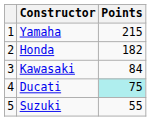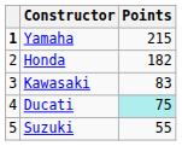Yamaha | column 1: normal -> bold
Kawasaki | Points: 84 -> 83
